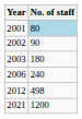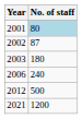2002 | No. of staff: 90 -> 87
2012 | No. of staff: 498 -> 500
